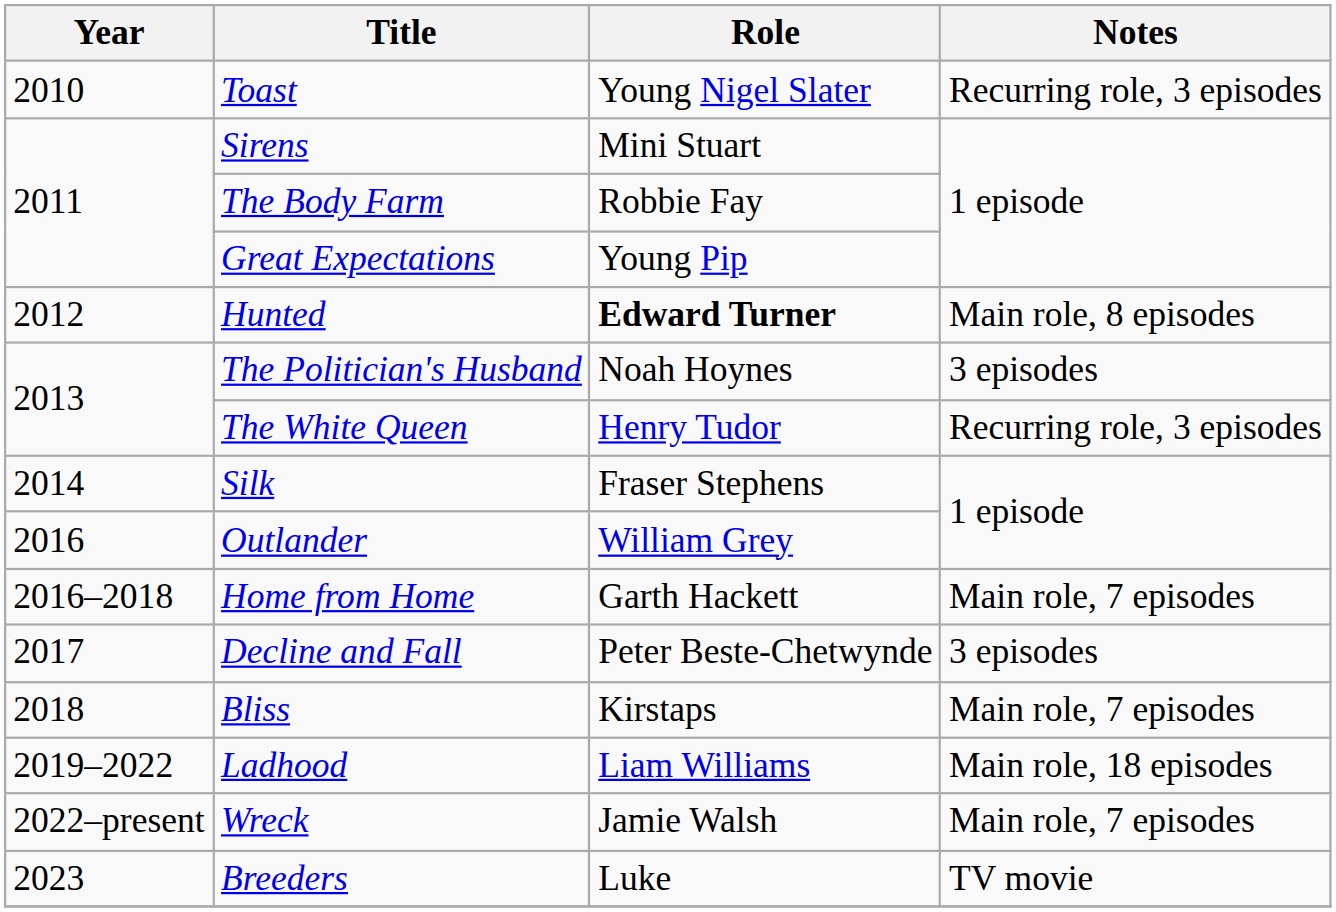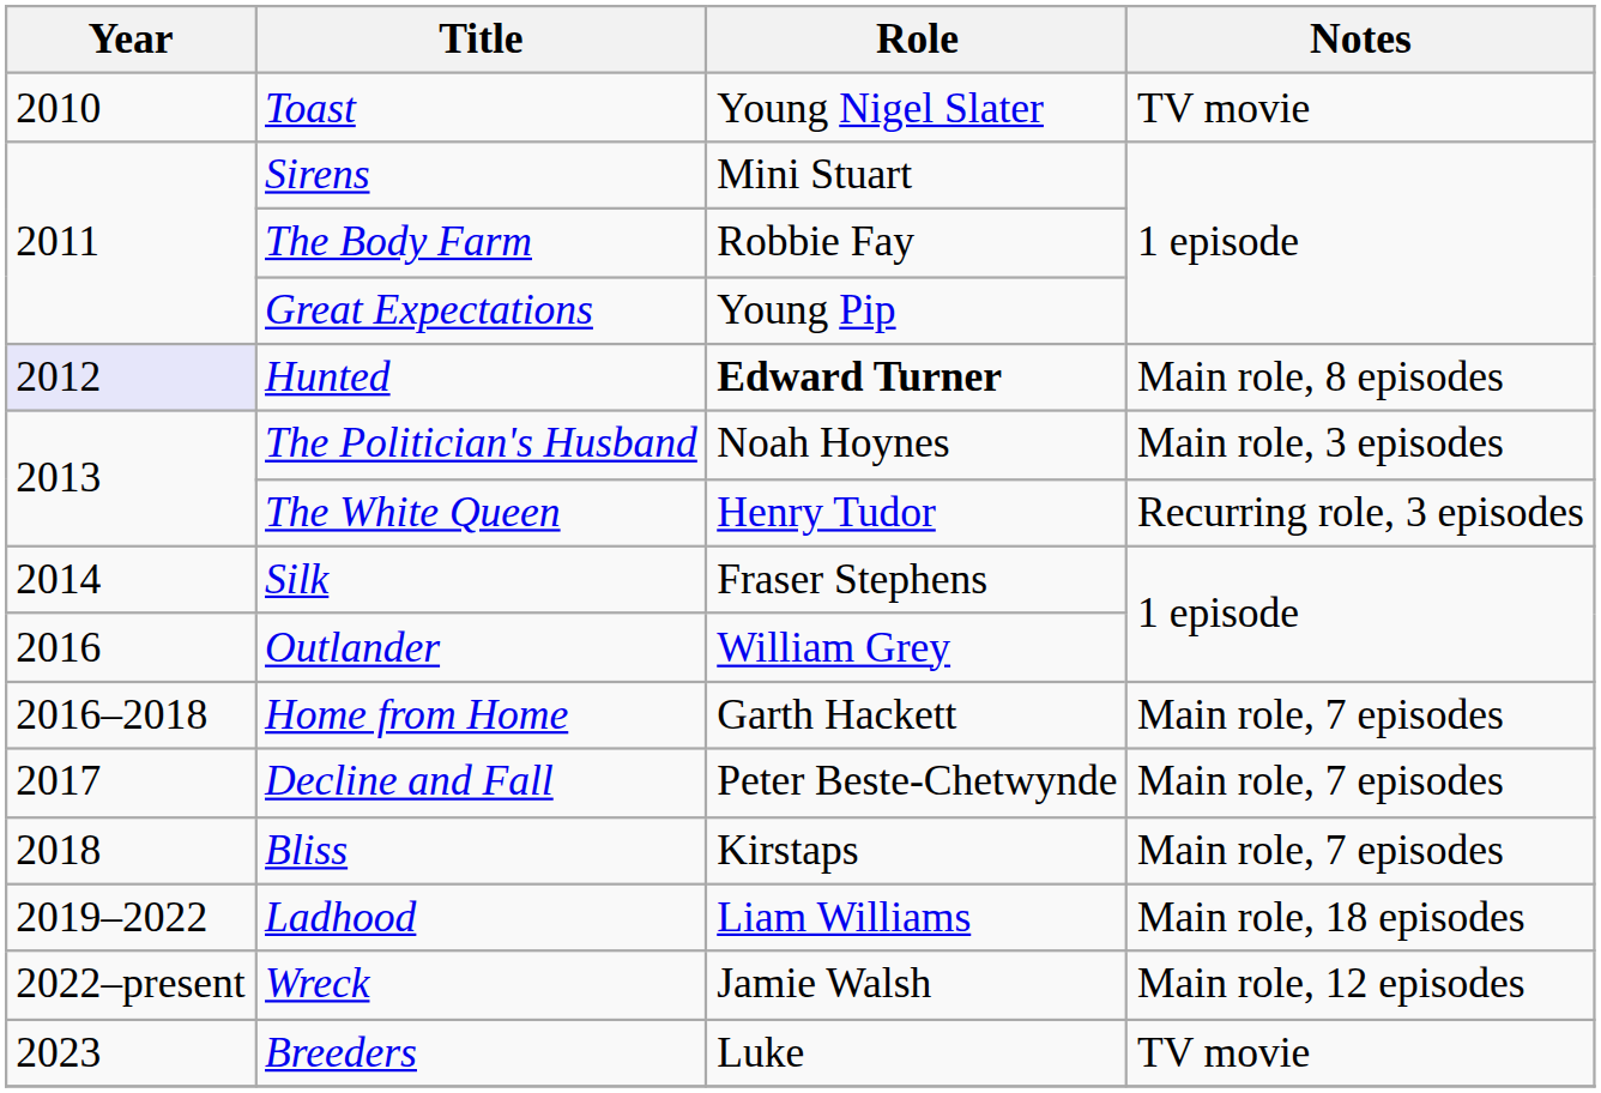Toast | Notes: Recurring role, 3 episodes -> TV movie
Hunted | Year: no background -> lavender background
The Politician's Husband | Notes: 3 episodes -> Main role, 3 episodes
Decline and Fall | Notes: 3 episodes -> Main role, 7 episodes
Wreck | Notes: Main role, 7 episodes -> Main role, 12 episodes
